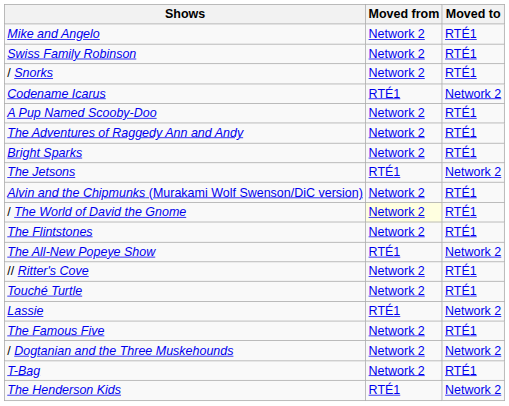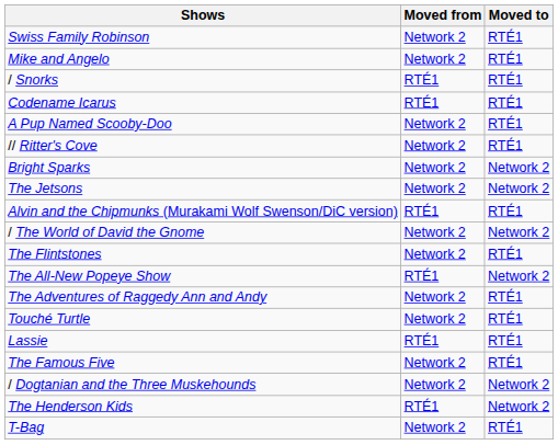rows swapped: Mike and Angelo <-> Swiss Family Robinson
/ Snorks | Moved from: Network 2 -> RTÉ1
Codename Icarus | Moved to: Network 2 -> RTÉ1
rows swapped: The Adventures of Raggedy Ann and Andy <-> // Ritter's Cove
Bright Sparks | Moved to: RTÉ1 -> Network 2
The Jetsons | Moved from: RTÉ1 -> Network 2
Alvin and the Chipmunks (Murakami Wolf Swenson/DiC version) | Moved from: Network 2 -> RTÉ1
/ The World of David the Gnome | Moved from: lightyellow background -> no background
/ The World of David the Gnome | Moved to: RTÉ1 -> Network 2
Lassie | Moved to: Network 2 -> RTÉ1
rows swapped: T-Bag <-> The Henderson Kids
